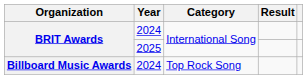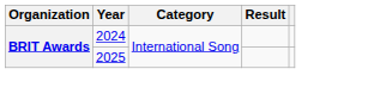- row: Billboard Music Awards | 2024 | Top Rock Song
